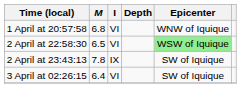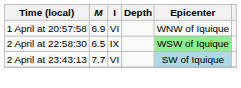1 April at 20:57:58 | M: 6.8 -> 6.9
2 April at 22:58:30 | I: VI -> IX
2 April at 23:43:13 | M: 7.8 -> 7.7
2 April at 23:43:13 | I: IX -> VI
2 April at 23:43:13 | Epicenter: no background -> lightblue background
- row: 3 April at 02:26:15 | 6.4 | VI | SW of Iquique
